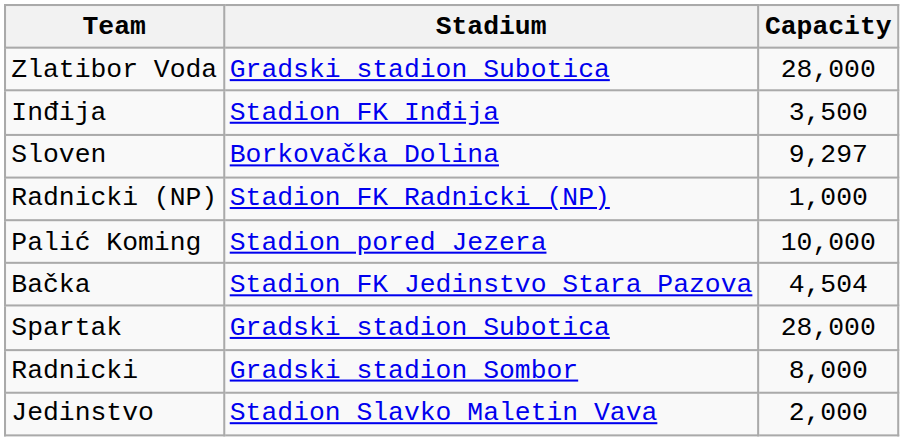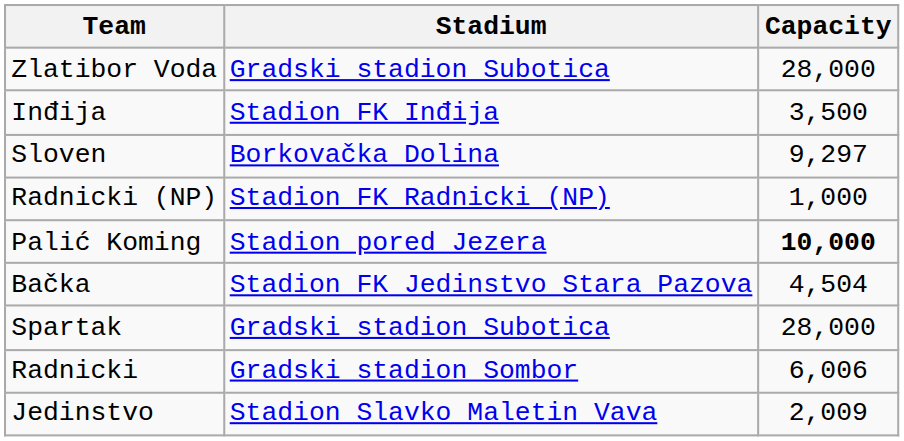Palić Koming | Capacity: normal -> bold
Radnicki | Capacity: 8,000 -> 6,006
Jedinstvo | Capacity: 2,000 -> 2,009
